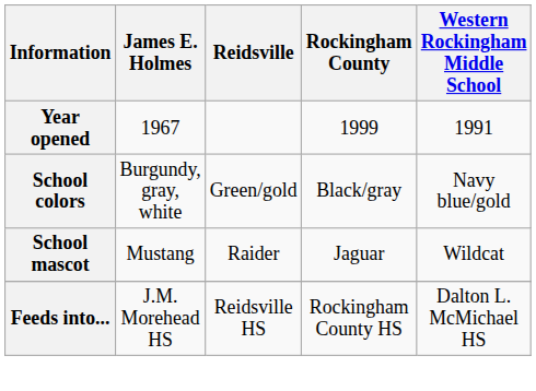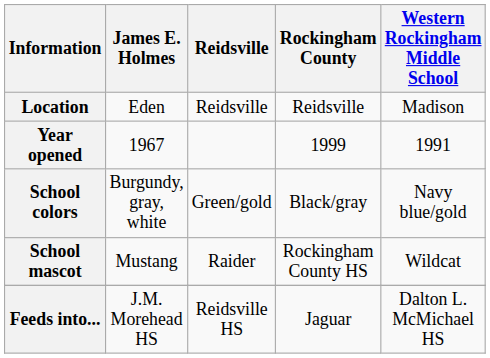+ row: Location | Eden | Reidsville | Reidsville | Madison
School mascot | Rockingham County: Jaguar -> Rockingham County HS
Feeds into... | Rockingham County: Rockingham County HS -> Jaguar
